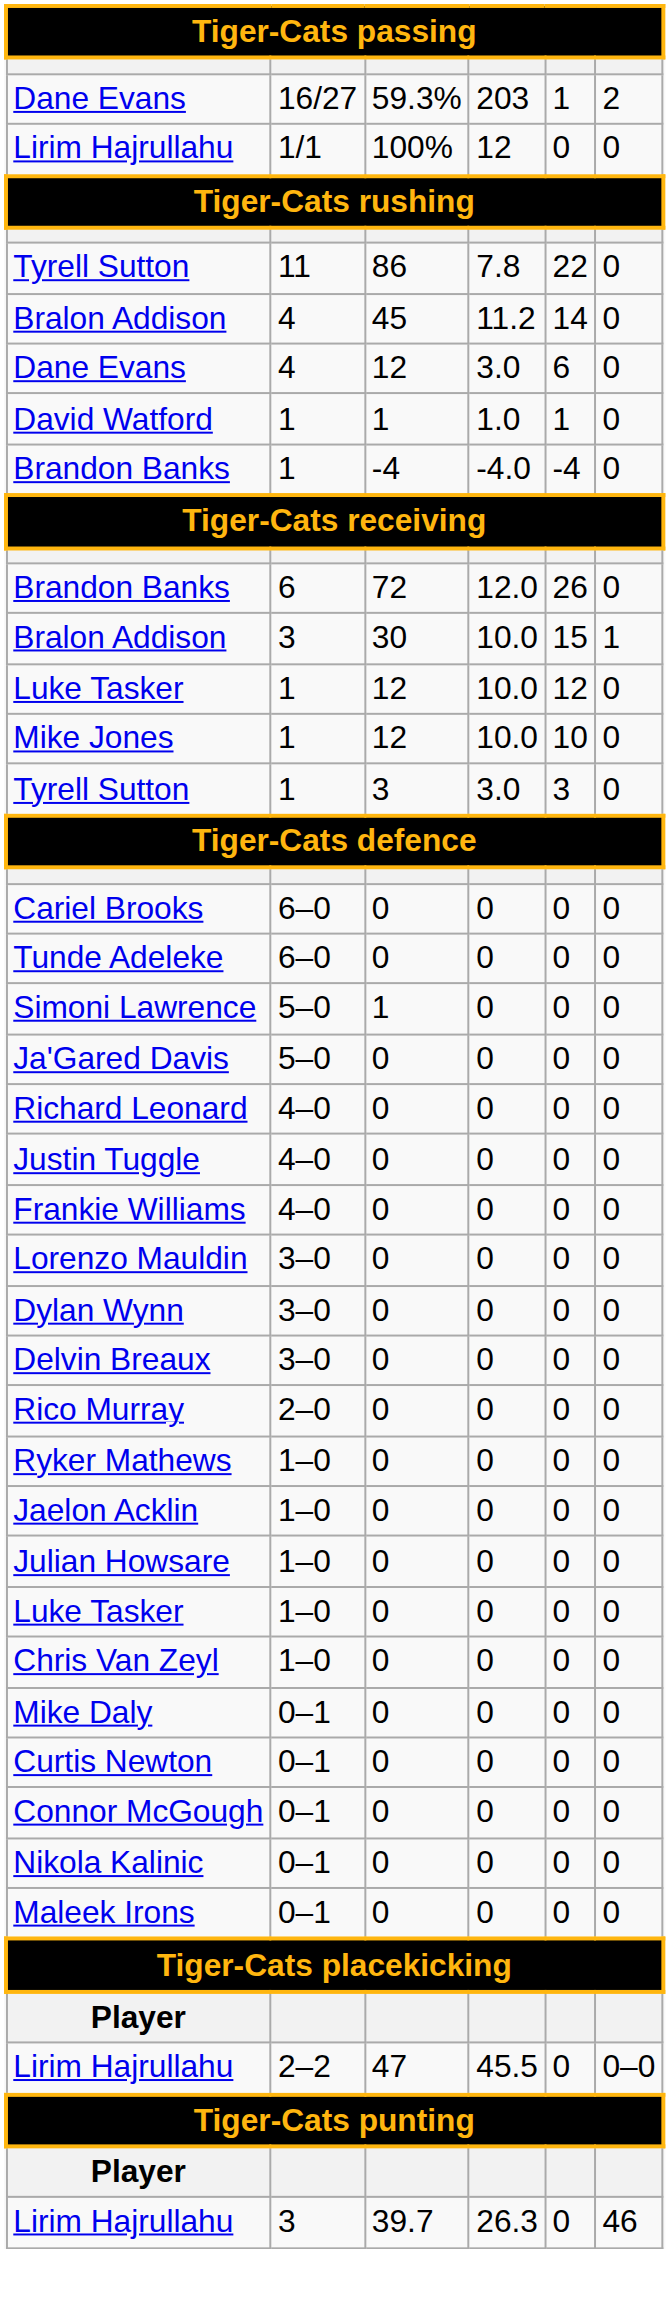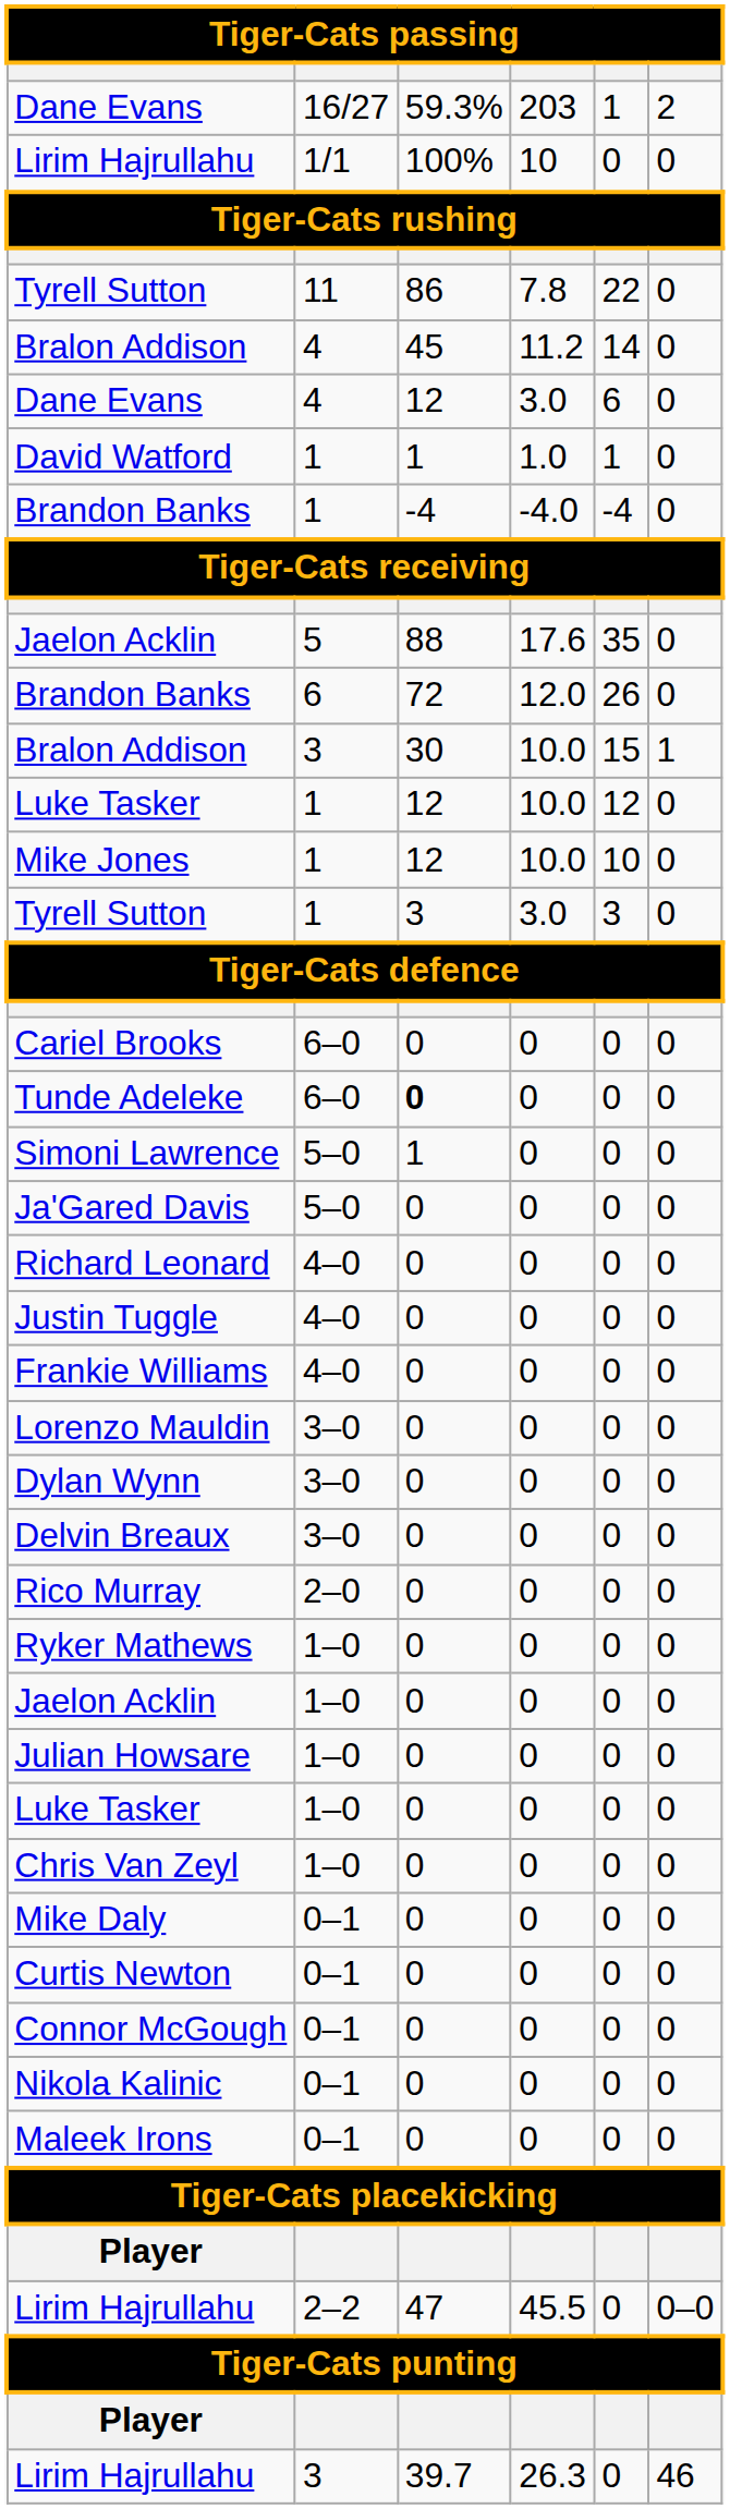Lirim Hajrullahu / 1/1 | column 4: 12 -> 10
+ row: Jaelon Acklin | 5 | 88 | 17.6 | 35 | 0
Tunde Adeleke | column 3: normal -> bold
